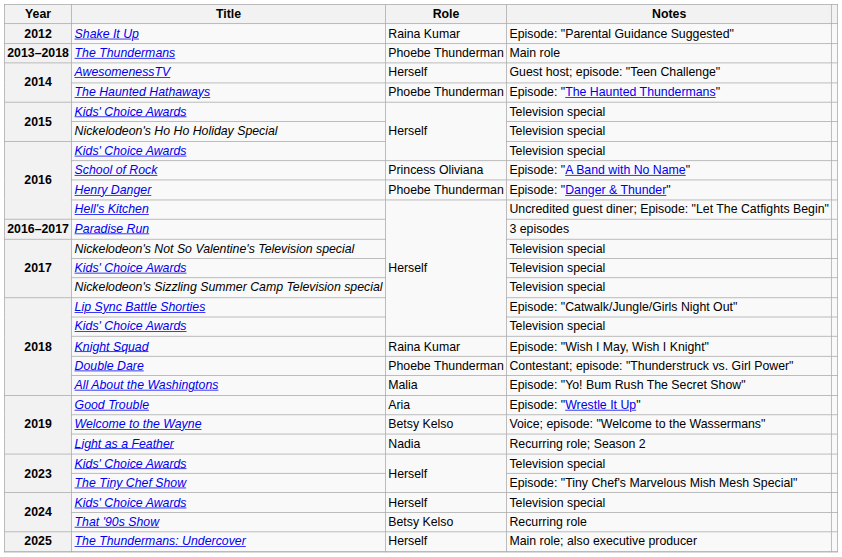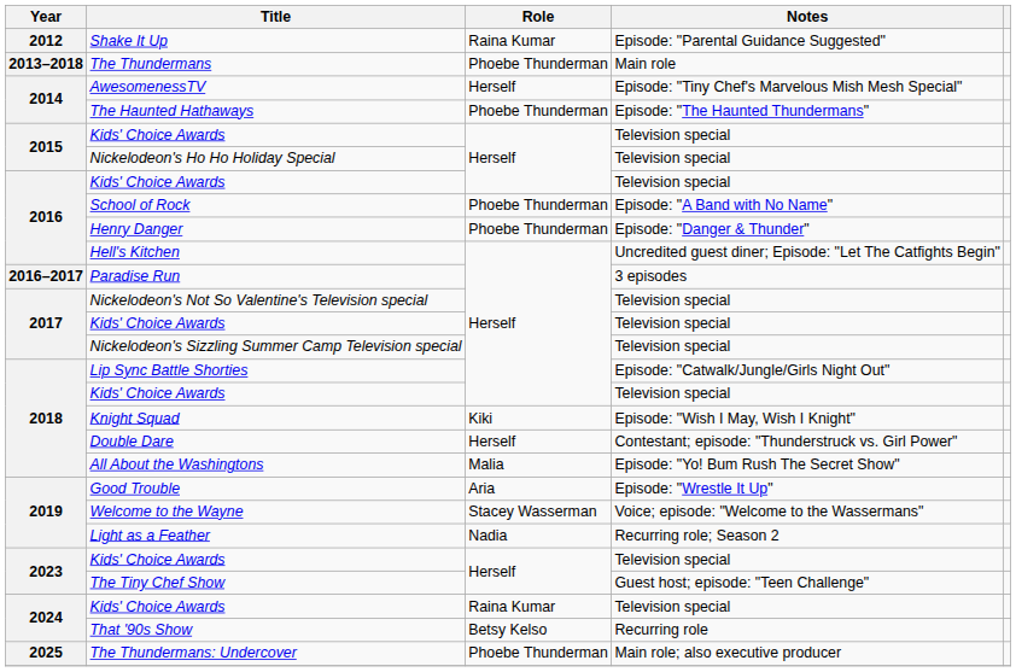AwesomenessTV | Notes: Guest host; episode: "Teen Challenge" -> Episode: "Tiny Chef's Marvelous Mish Mesh Special"
School of Rock | Role: Princess Oliviana -> Phoebe Thunderman
Knight Squad | Role: Raina Kumar -> Kiki
Double Dare | Role: Phoebe Thunderman -> Herself
Welcome to the Wayne | Role: Betsy Kelso -> Stacey Wasserman
The Tiny Chef Show | Notes: Episode: "Tiny Chef's Marvelous Mish Mesh Special" -> Guest host; episode: "Teen Challenge"
2024 / Kids' Choice Awards | Role: Herself -> Raina Kumar
The Thundermans: Undercover | Role: Herself -> Phoebe Thunderman
